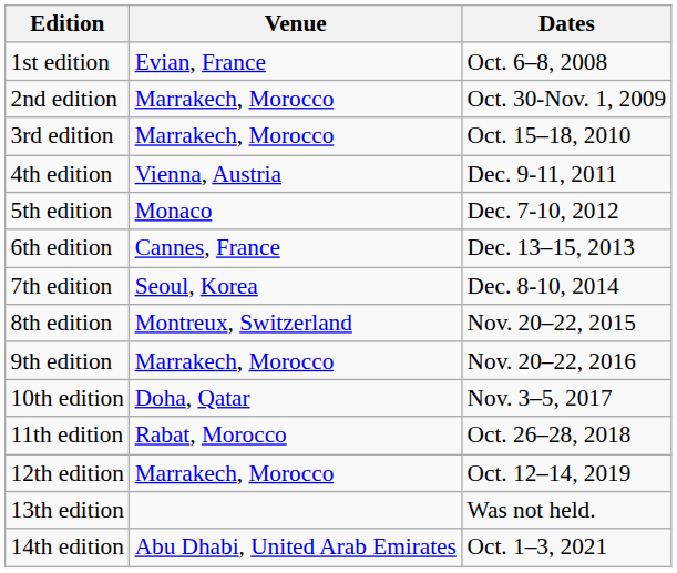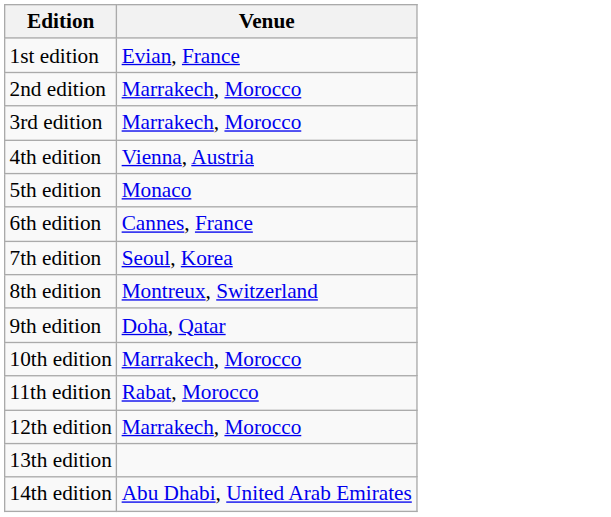- column: Dates | Oct. 6–8, 2008 | Oct. 30-Nov. 1, 2009 | Oct. 15–18, 2010 | Dec. 9-11, 2011 | Dec. 7-10, 2012 | Dec. 13–15, 2013 | Dec. 8-10, 2014 | Nov. 20–22, 2015 | Nov. 20–22, 2016 | Nov. 3–5, 2017 | Oct. 26–28, 2018 | Oct. 12–14, 2019 | Was not held. | Oct. 1–3, 2021
9th edition | Venue: Marrakech, Morocco -> Doha, Qatar
10th edition | Venue: Doha, Qatar -> Marrakech, Morocco
